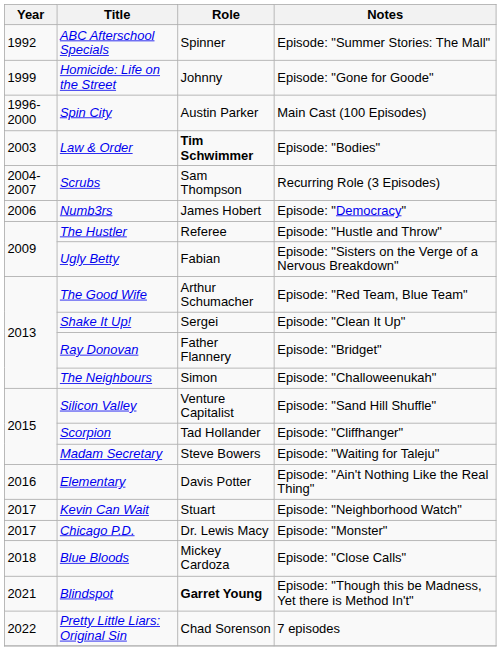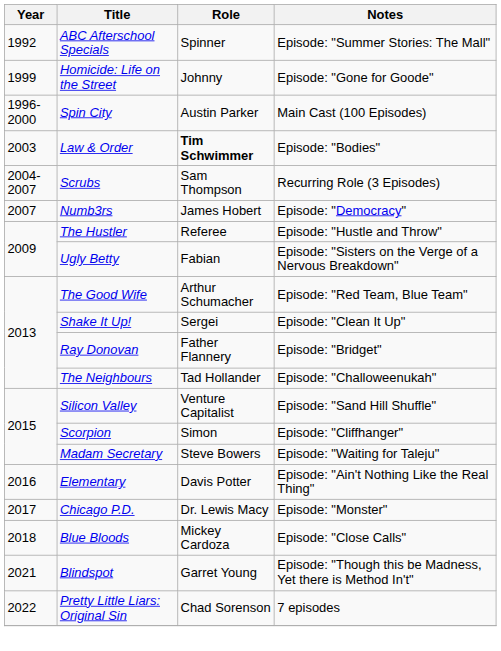Numb3rs | Year: 2006 -> 2007
The Neighbours | Role: Simon -> Tad Hollander
Scorpion | Role: Tad Hollander -> Simon
- row: 2017 | Kevin Can Wait | Stuart | Episode: "Neighborhood Watch"
Blindspot | Role: bold -> normal
